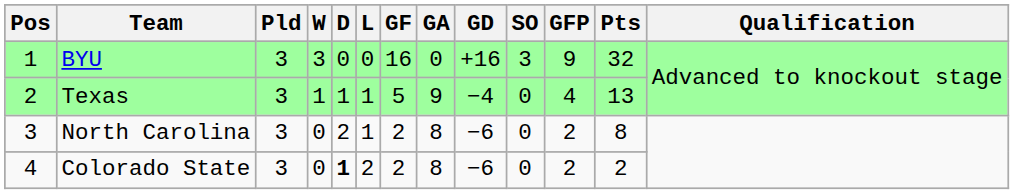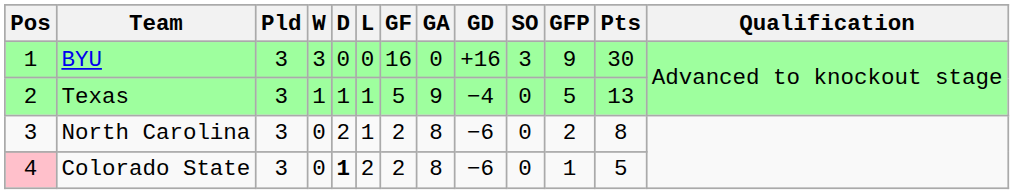BYU | Pts: 32 -> 30
Texas | GFP: 4 -> 5
Colorado State | Pos: no background -> pink background
Colorado State | GFP: 2 -> 1
Colorado State | Pts: 2 -> 5
